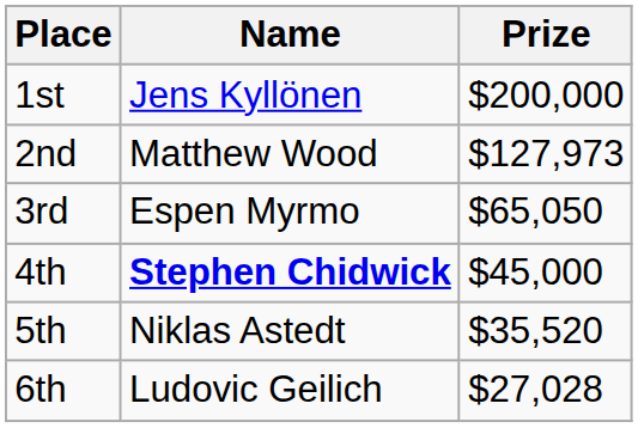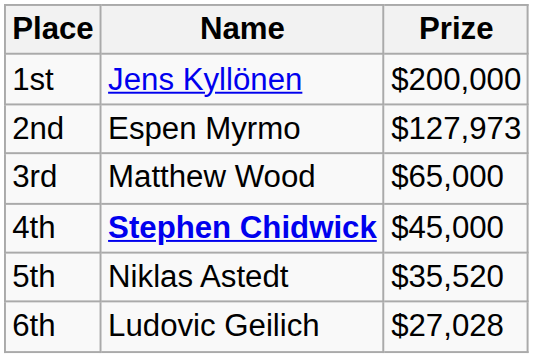2nd | Name: Matthew Wood -> Espen Myrmo
3rd | Name: Espen Myrmo -> Matthew Wood
3rd | Prize: $65,050 -> $65,000
